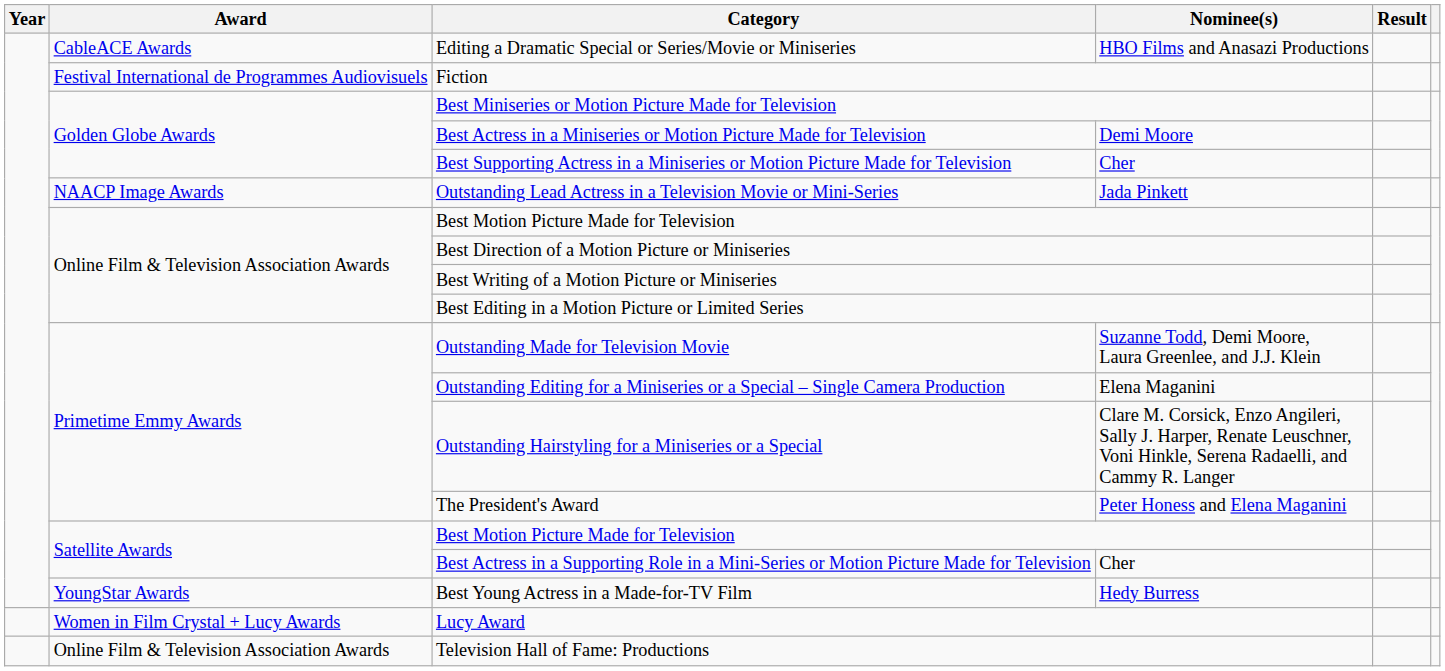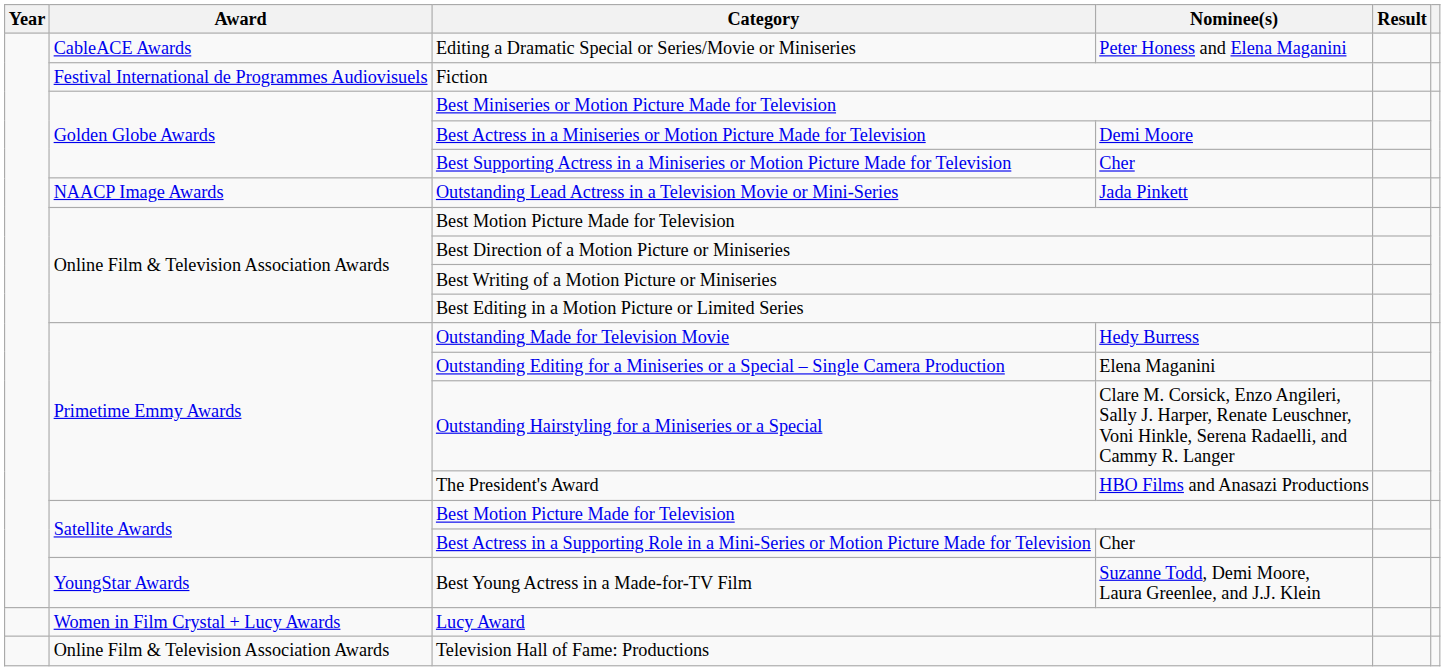Editing a Dramatic Special or Series/Movie or Miniseries | Nominee(s): HBO Films and Anasazi Productions -> Peter Honess and Elena Maganini
Outstanding Made for Television Movie | Nominee(s): Suzanne Todd, Demi Moore, Laura Greenlee, and J.J. Klein -> Hedy Burress
The President's Award | Nominee(s): Peter Honess and Elena Maganini -> HBO Films and Anasazi Productions
Best Young Actress in a Made-for-TV Film | Nominee(s): Hedy Burress -> Suzanne Todd, Demi Moore, Laura Greenlee, and J.J. Klein
